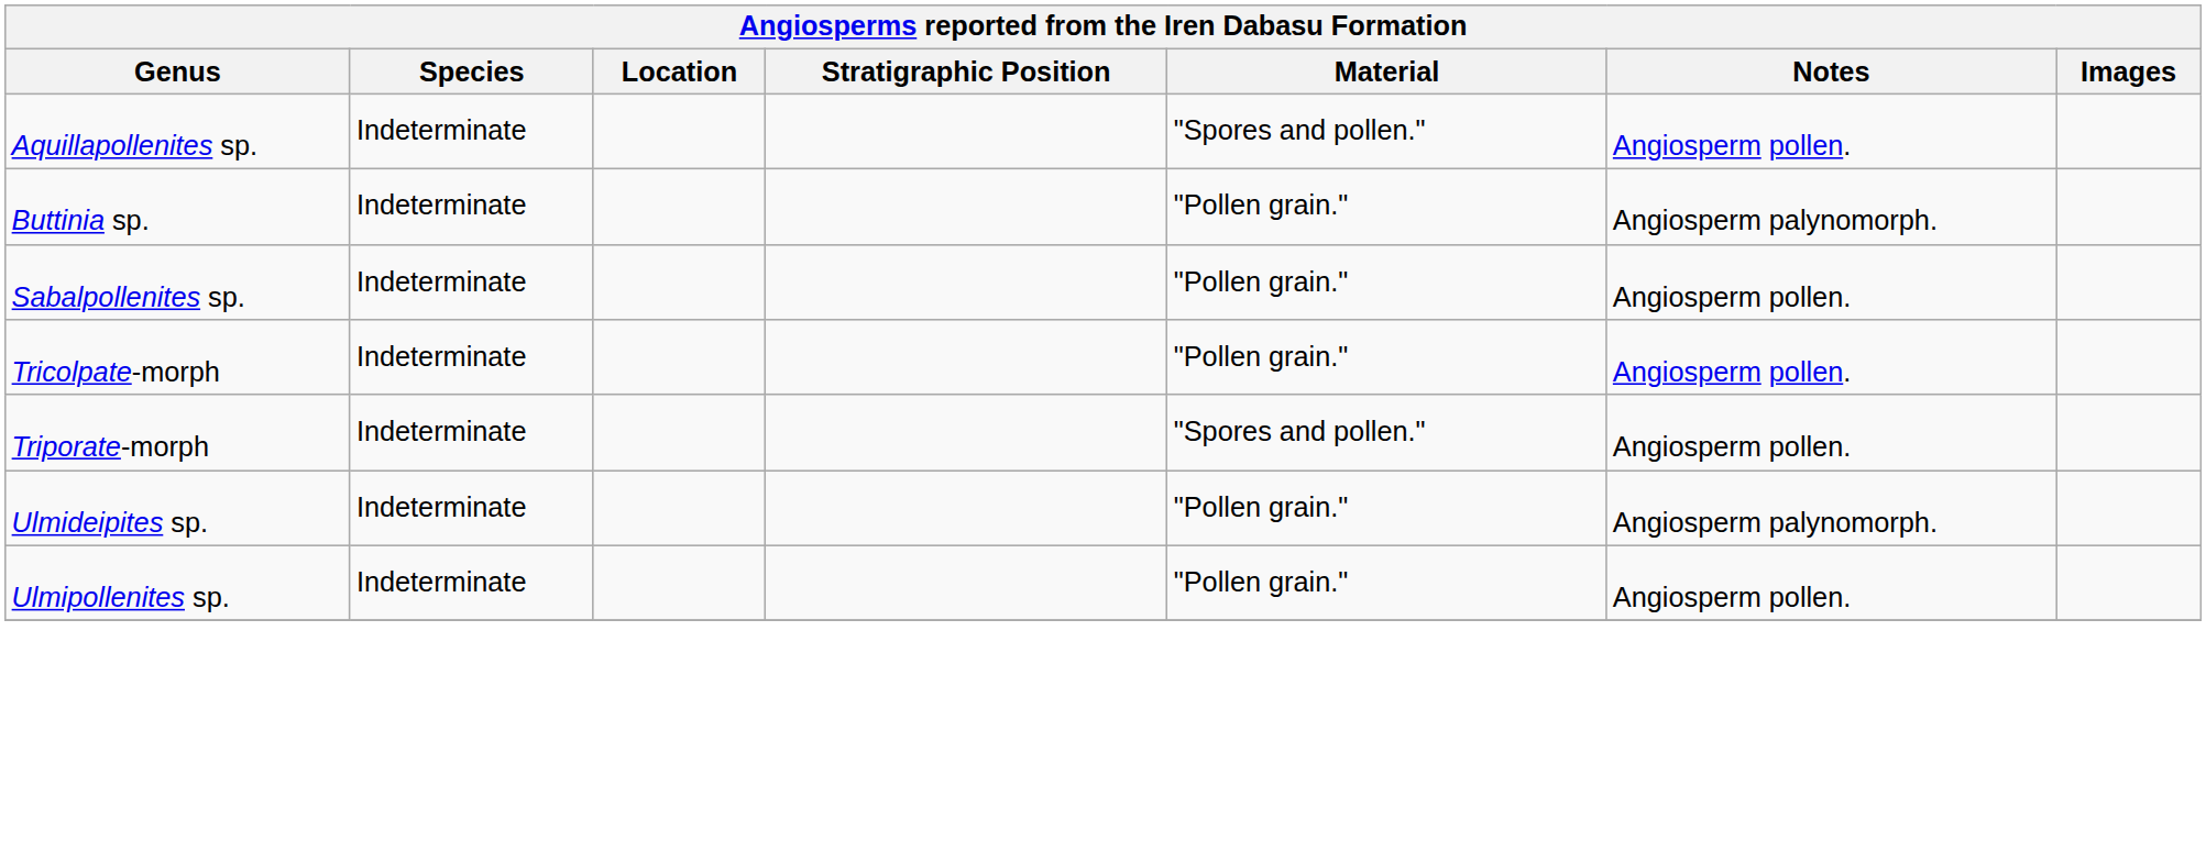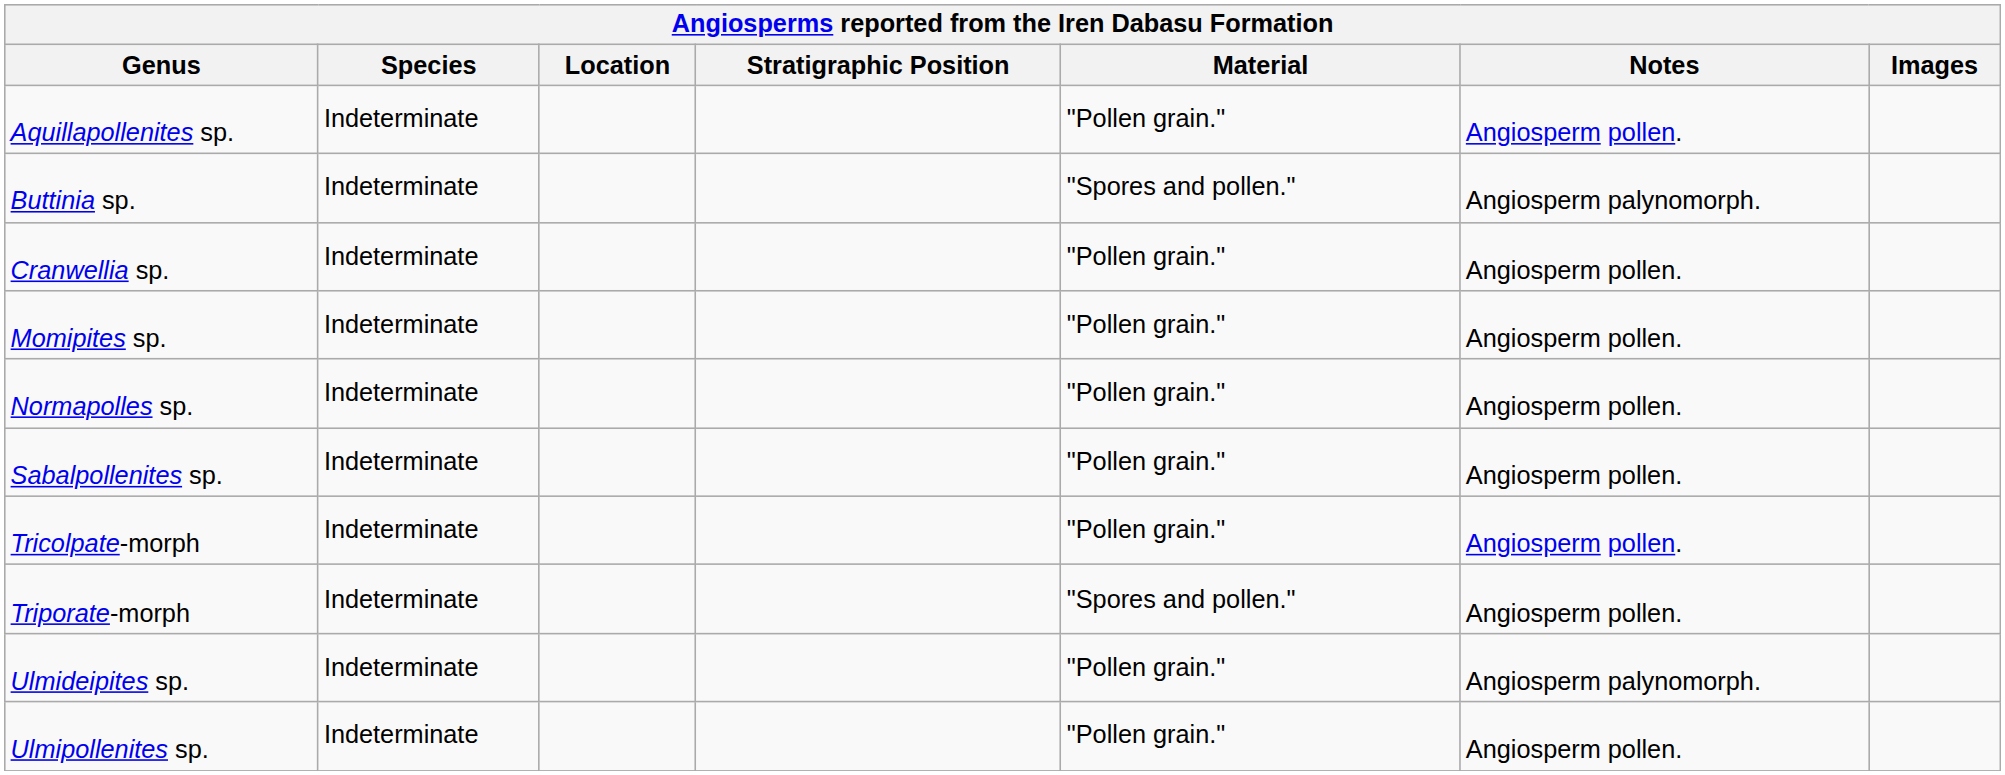Aquillapollenites sp. | Material: "Spores and pollen." -> "Pollen grain."
Buttinia sp. | Material: "Pollen grain." -> "Spores and pollen."
+ row: Cranwellia sp. | Indeterminate | "Pollen grain." | Angiosperm pollen.
+ row: Momipites sp. | Indeterminate | "Pollen grain." | Angiosperm pollen.
+ row: Normapolles sp. | Indeterminate | "Pollen grain." | Angiosperm pollen.
